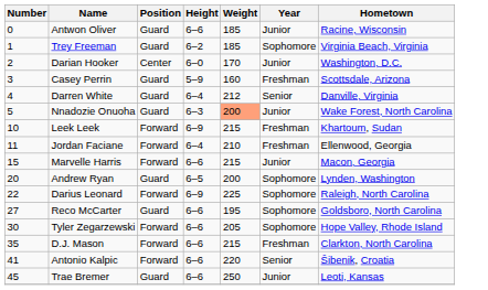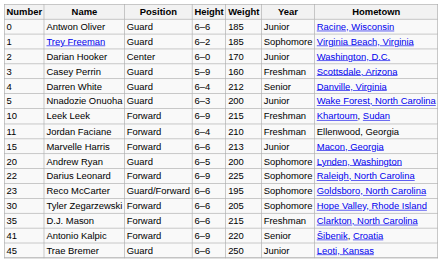Nnadozie Onuoha | Weight: lightsalmon background -> no background
Marvelle Harris | Weight: 215 -> 213
Reco McCarter | Number: 27 -> 23
Reco McCarter | Position: Guard -> Guard/Forward
Antonio Kalpic | Height: 6–6 -> 6–9
